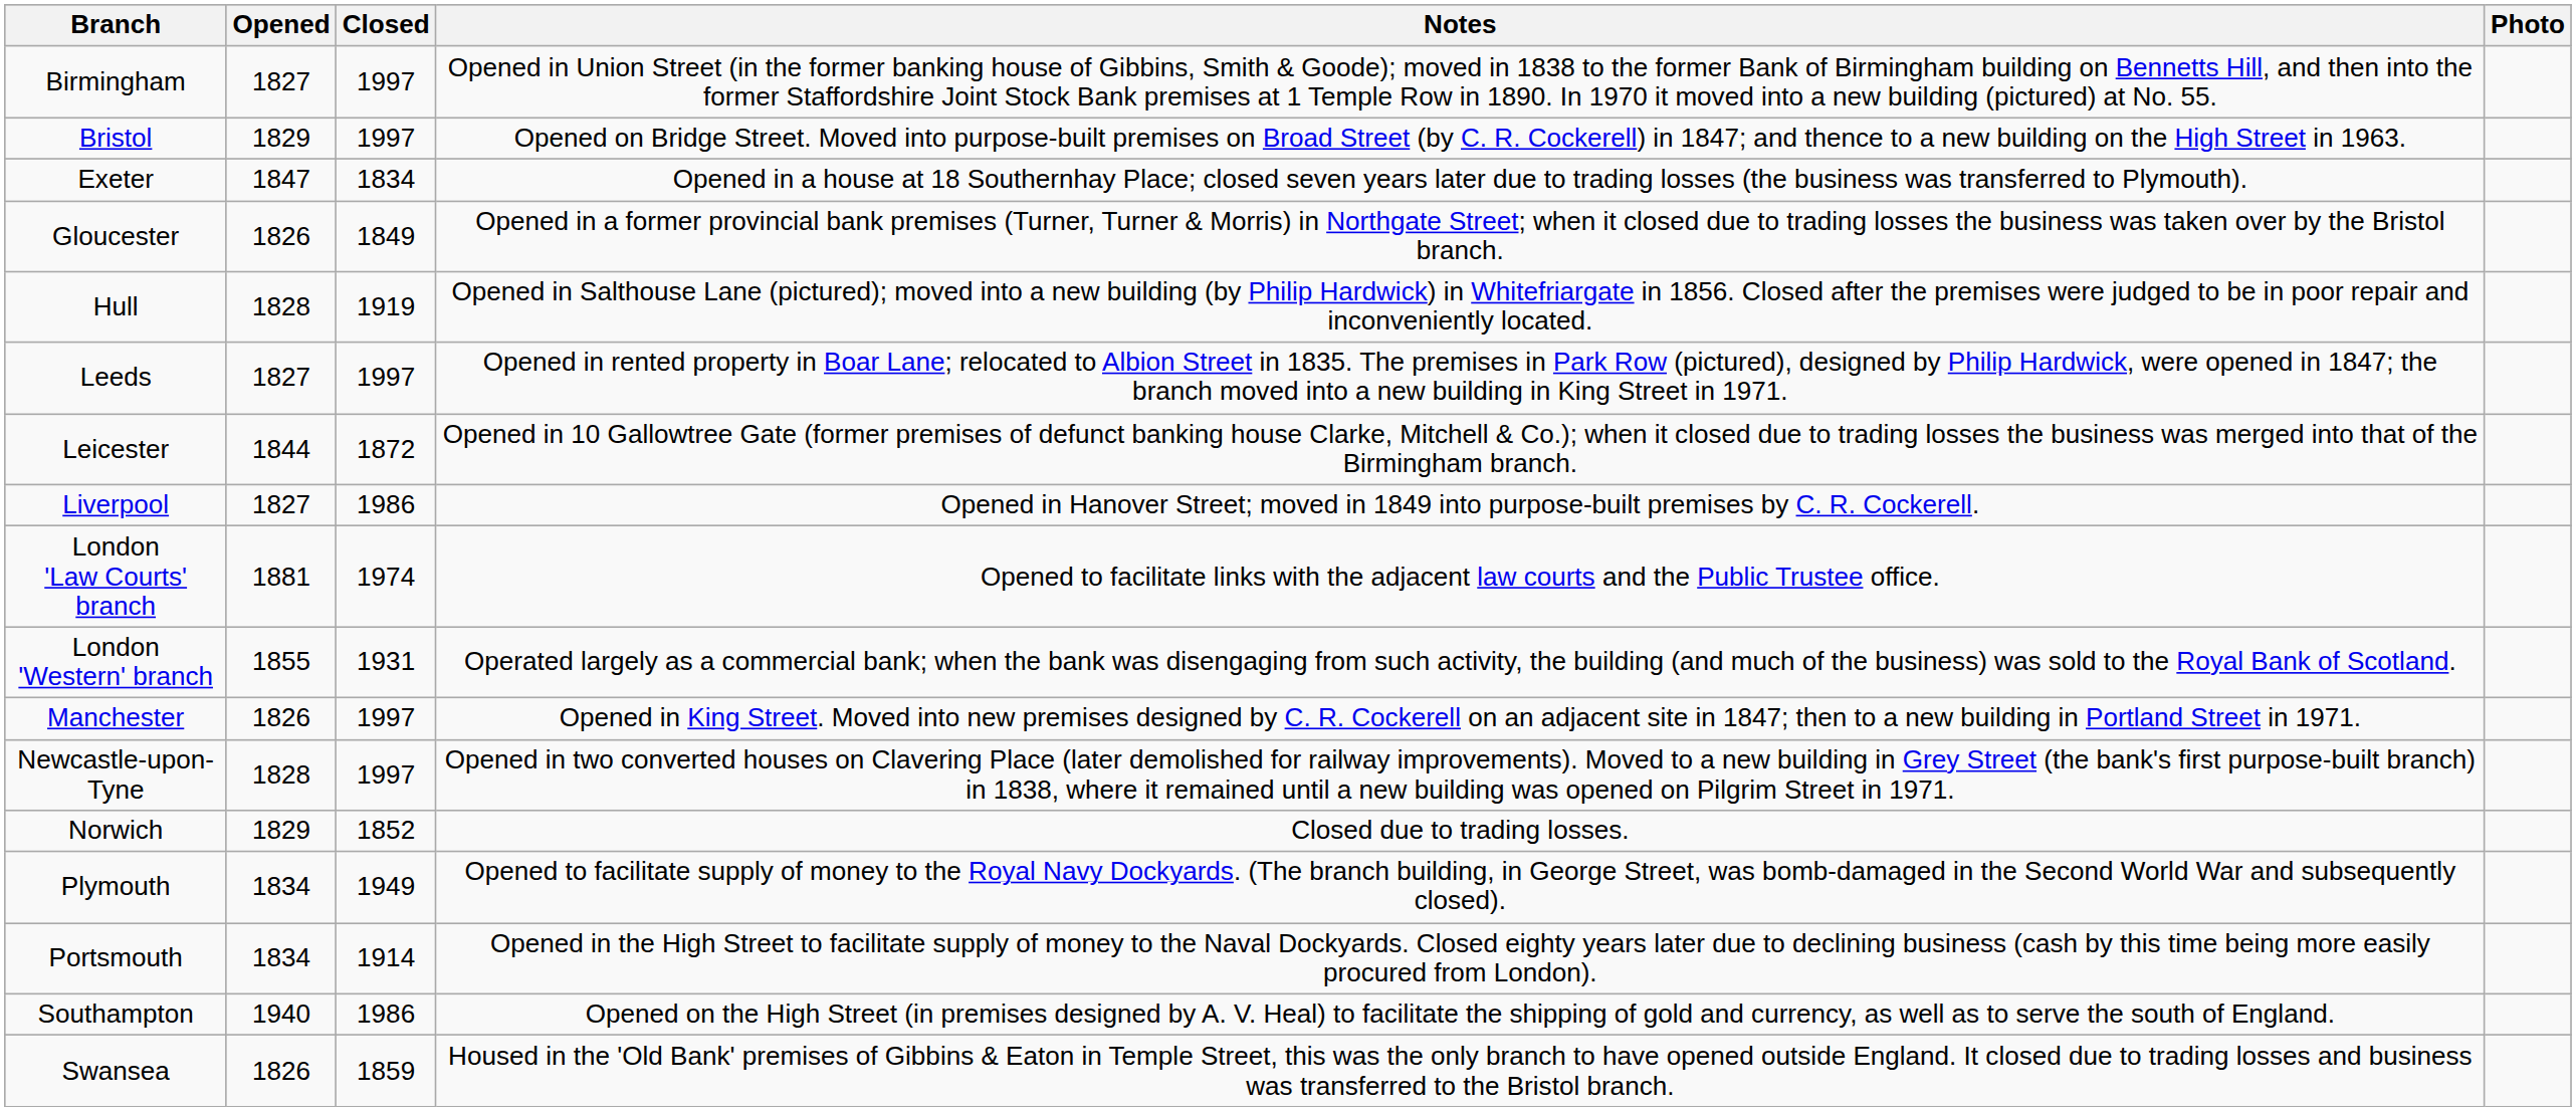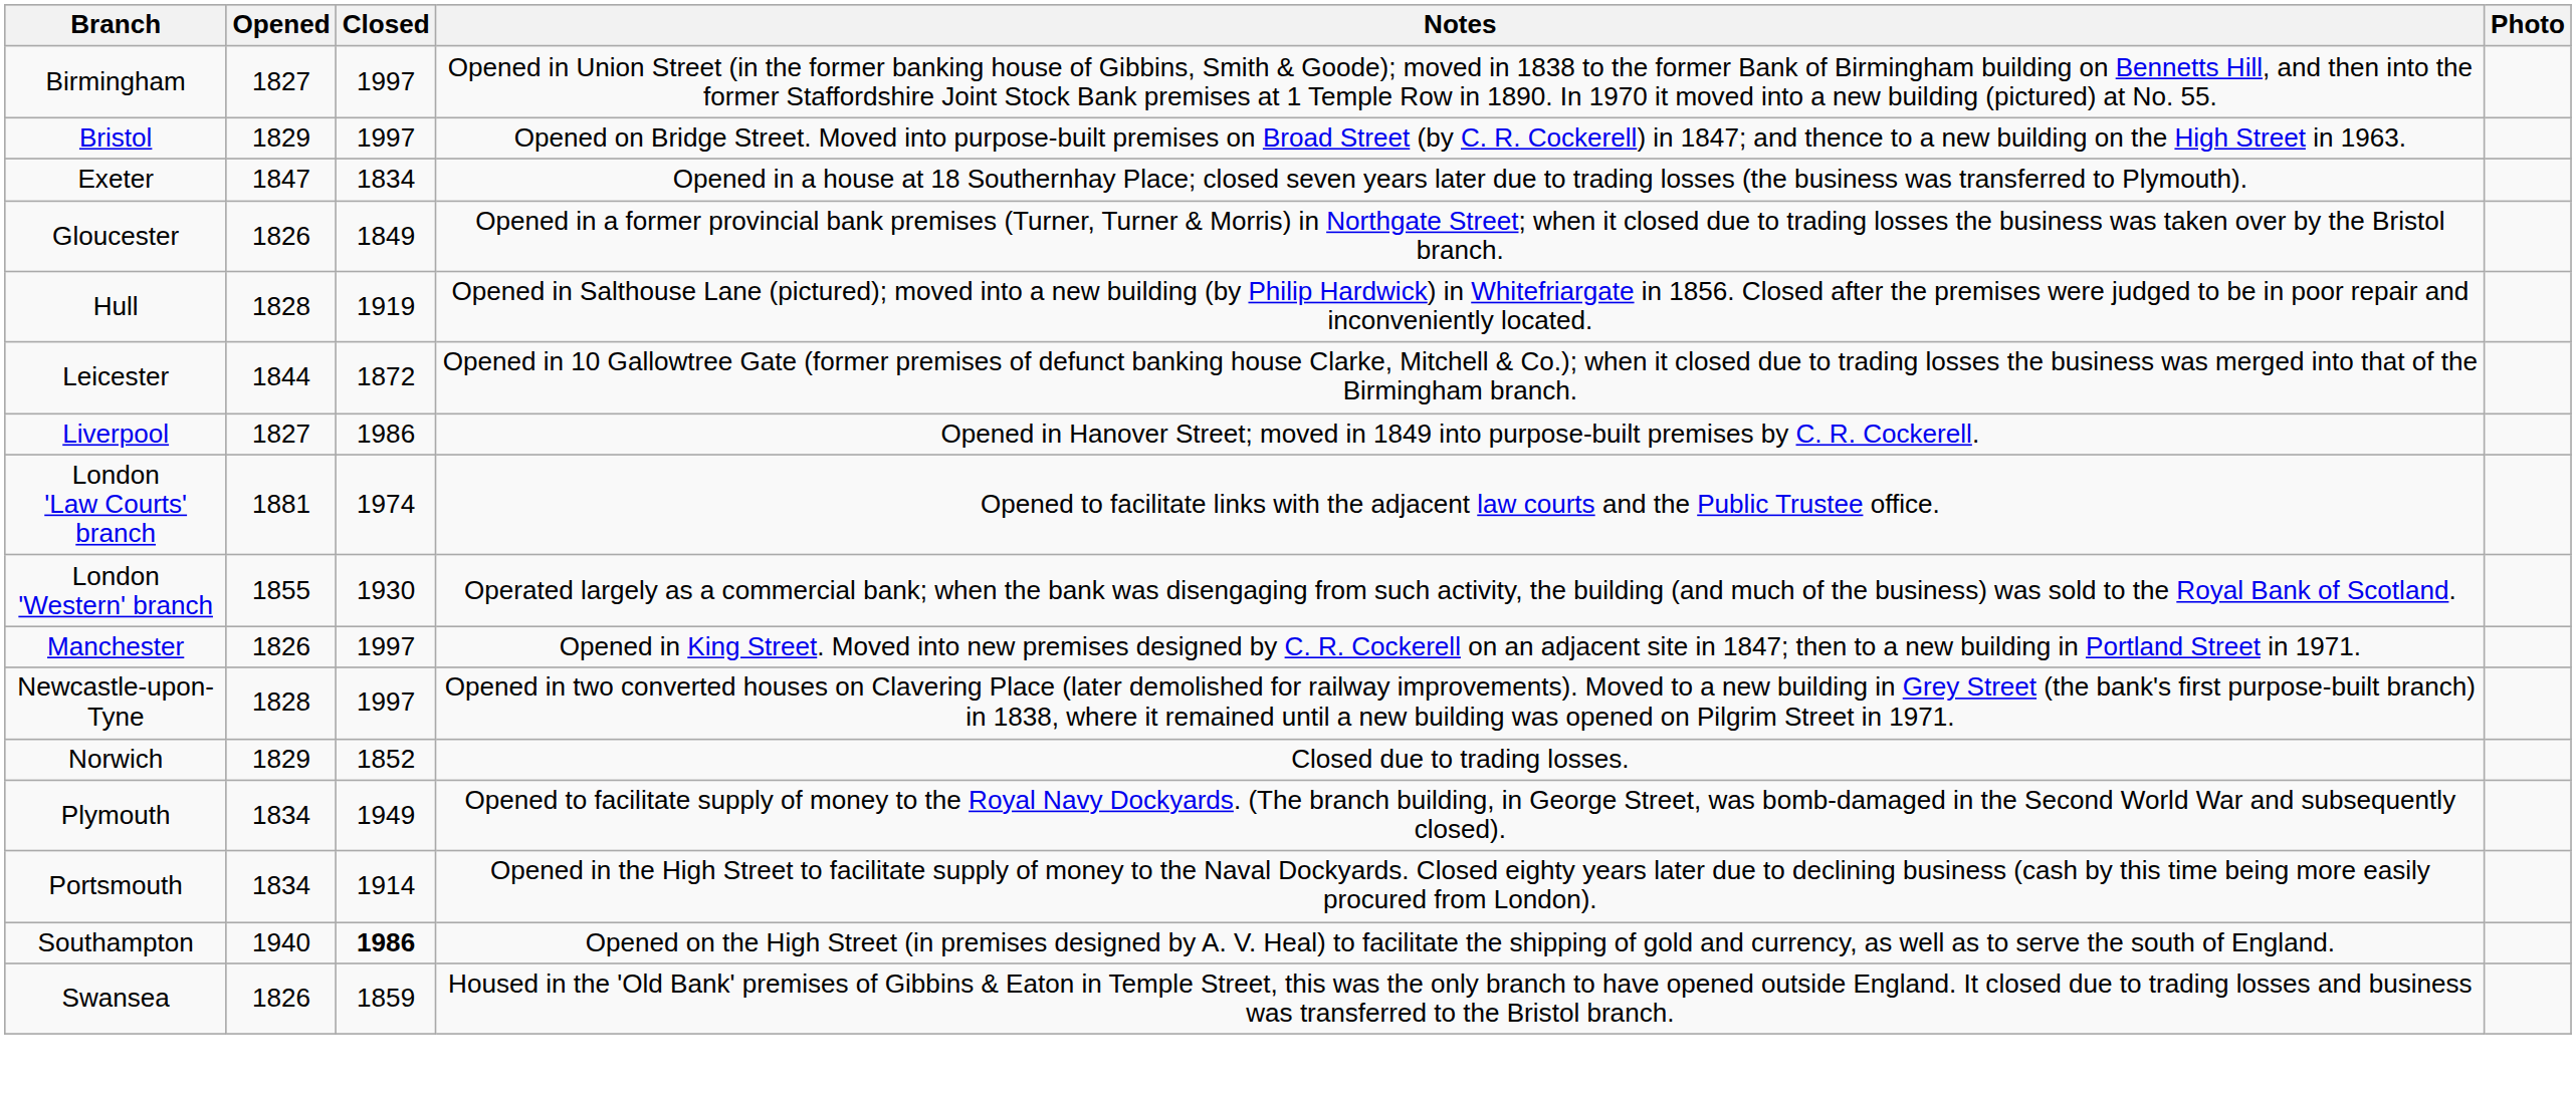- row: Leeds | 1827 | 1997 | Opened in rented property in Boar Lane; relocated to Albion Street in 1835. The premises in Park Row (pictured), designed by Philip Hardwick, were opened in 1847; the branch moved into a new building in King Street in 1971.
London 'Western' branch | Closed: 1931 -> 1930
Southampton | Closed: normal -> bold
